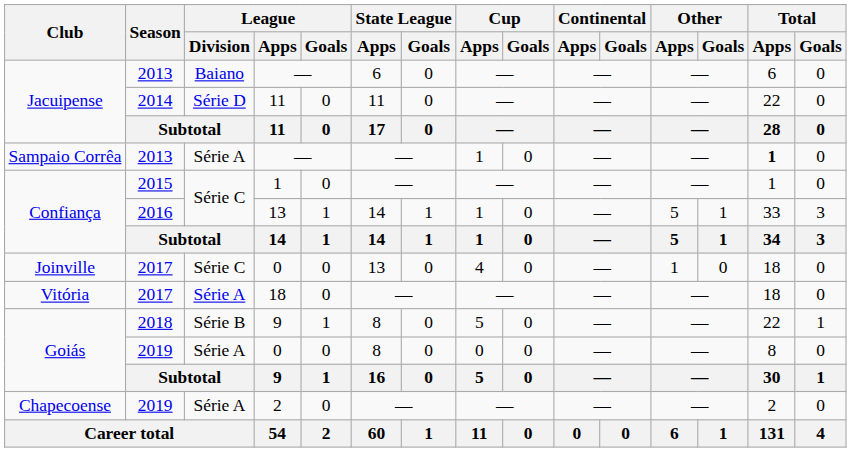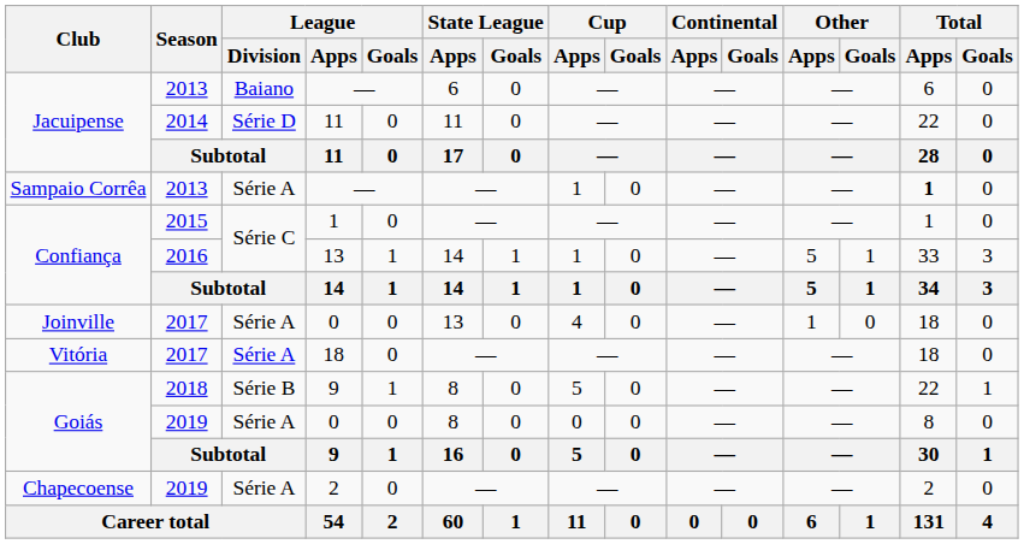Joinville / 0 | League / Division: Série C -> Série A
